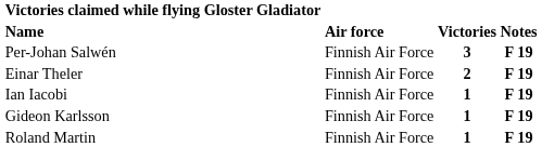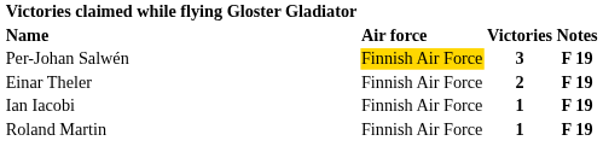Per-Johan Salwén | Air force: no background -> gold background
- row: Gideon Karlsson | Finnish Air Force | 1 | F 19
